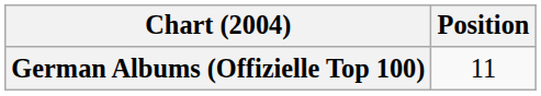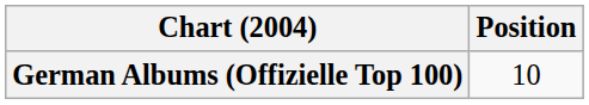German Albums (Offizielle Top 100) | Position: 11 -> 10
